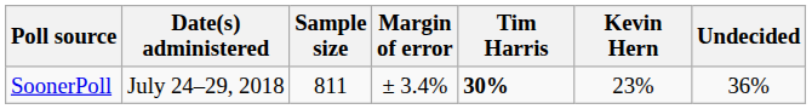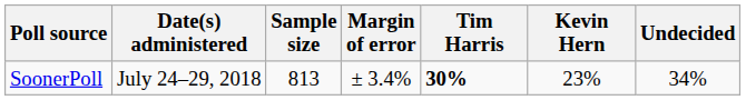SoonerPoll | Sample size: 811 -> 813
SoonerPoll | Undecided: 36% -> 34%
